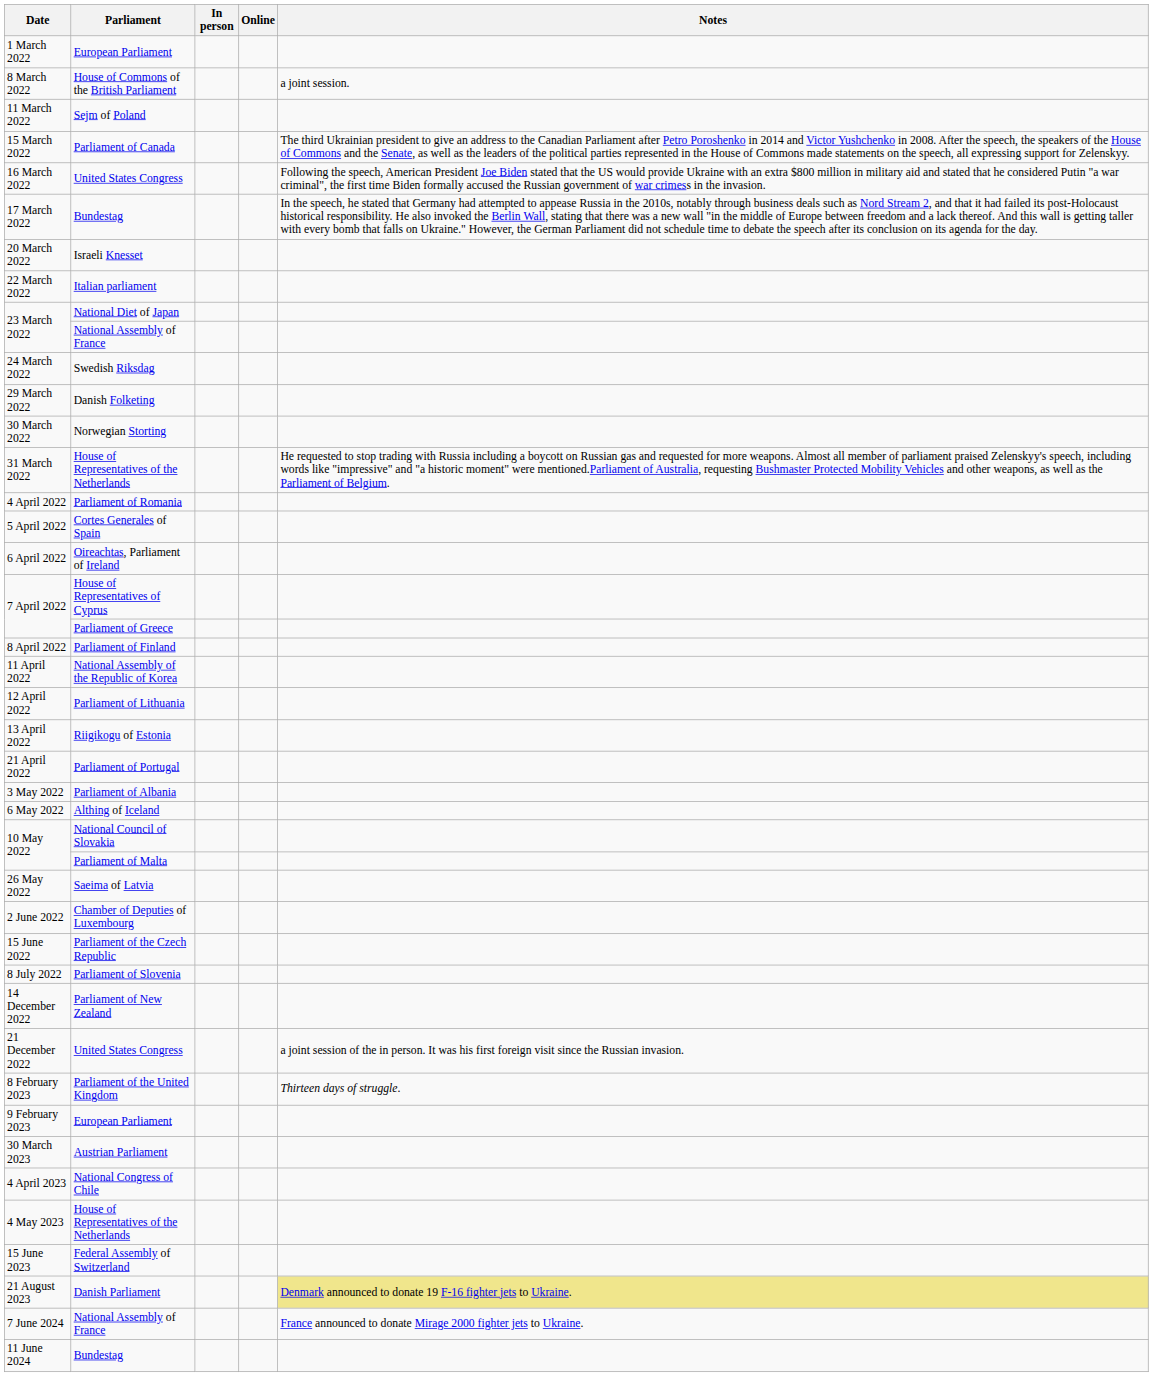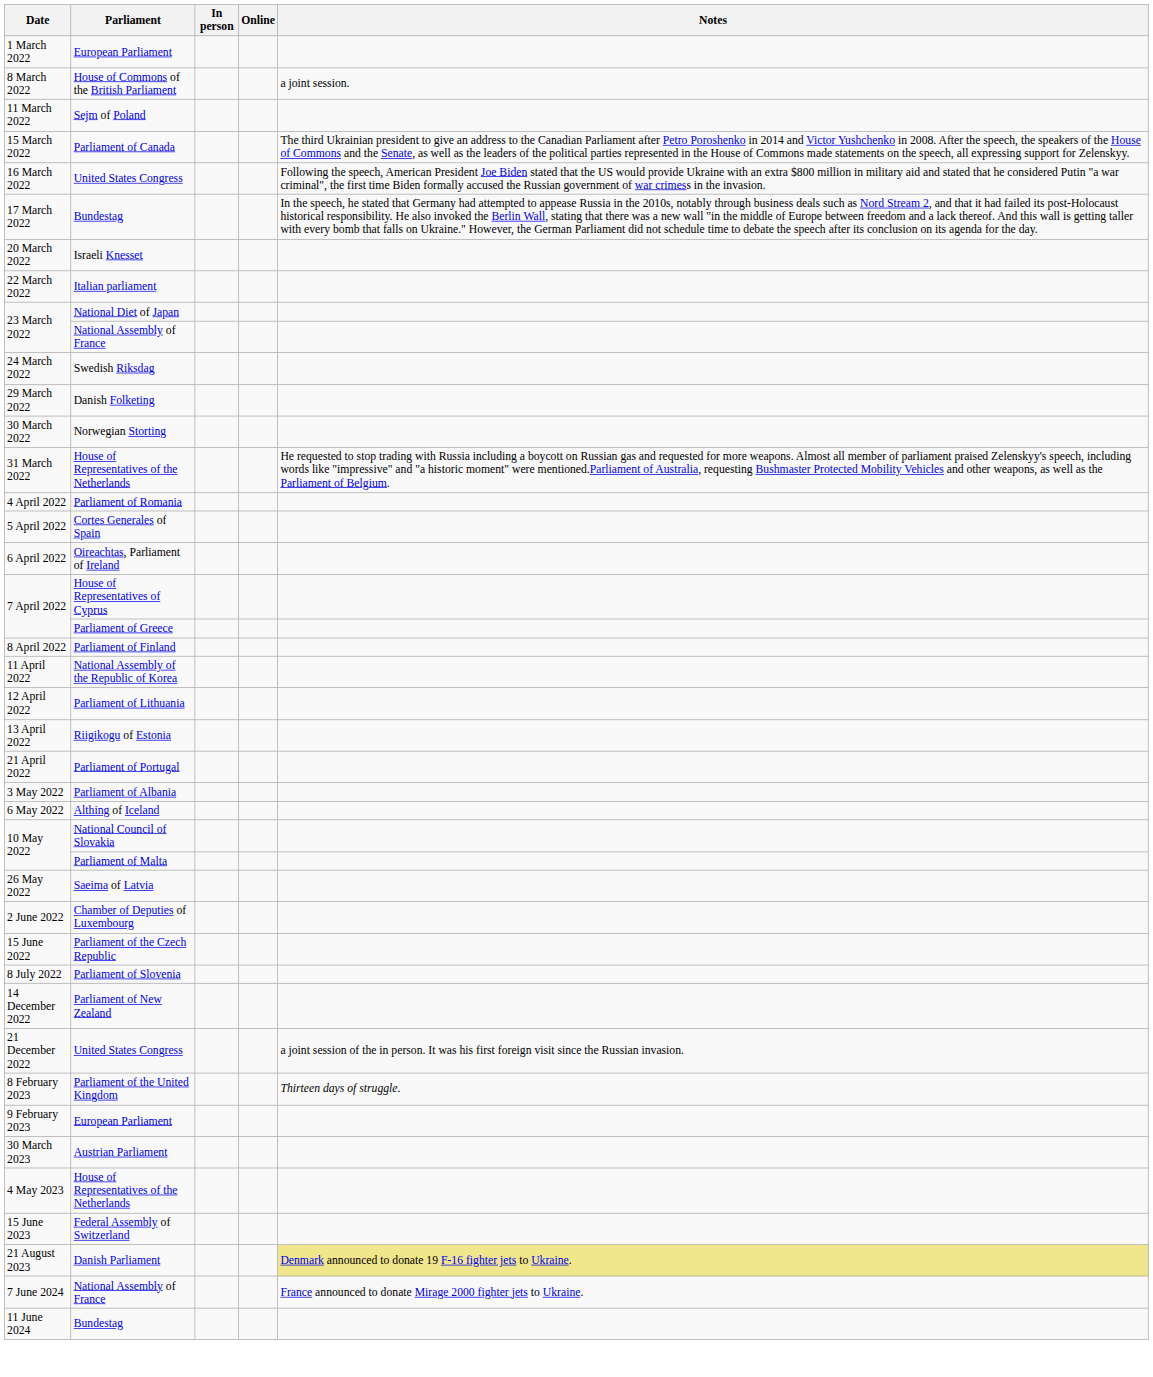- row: 4 April 2023 | National Congress of Chile
